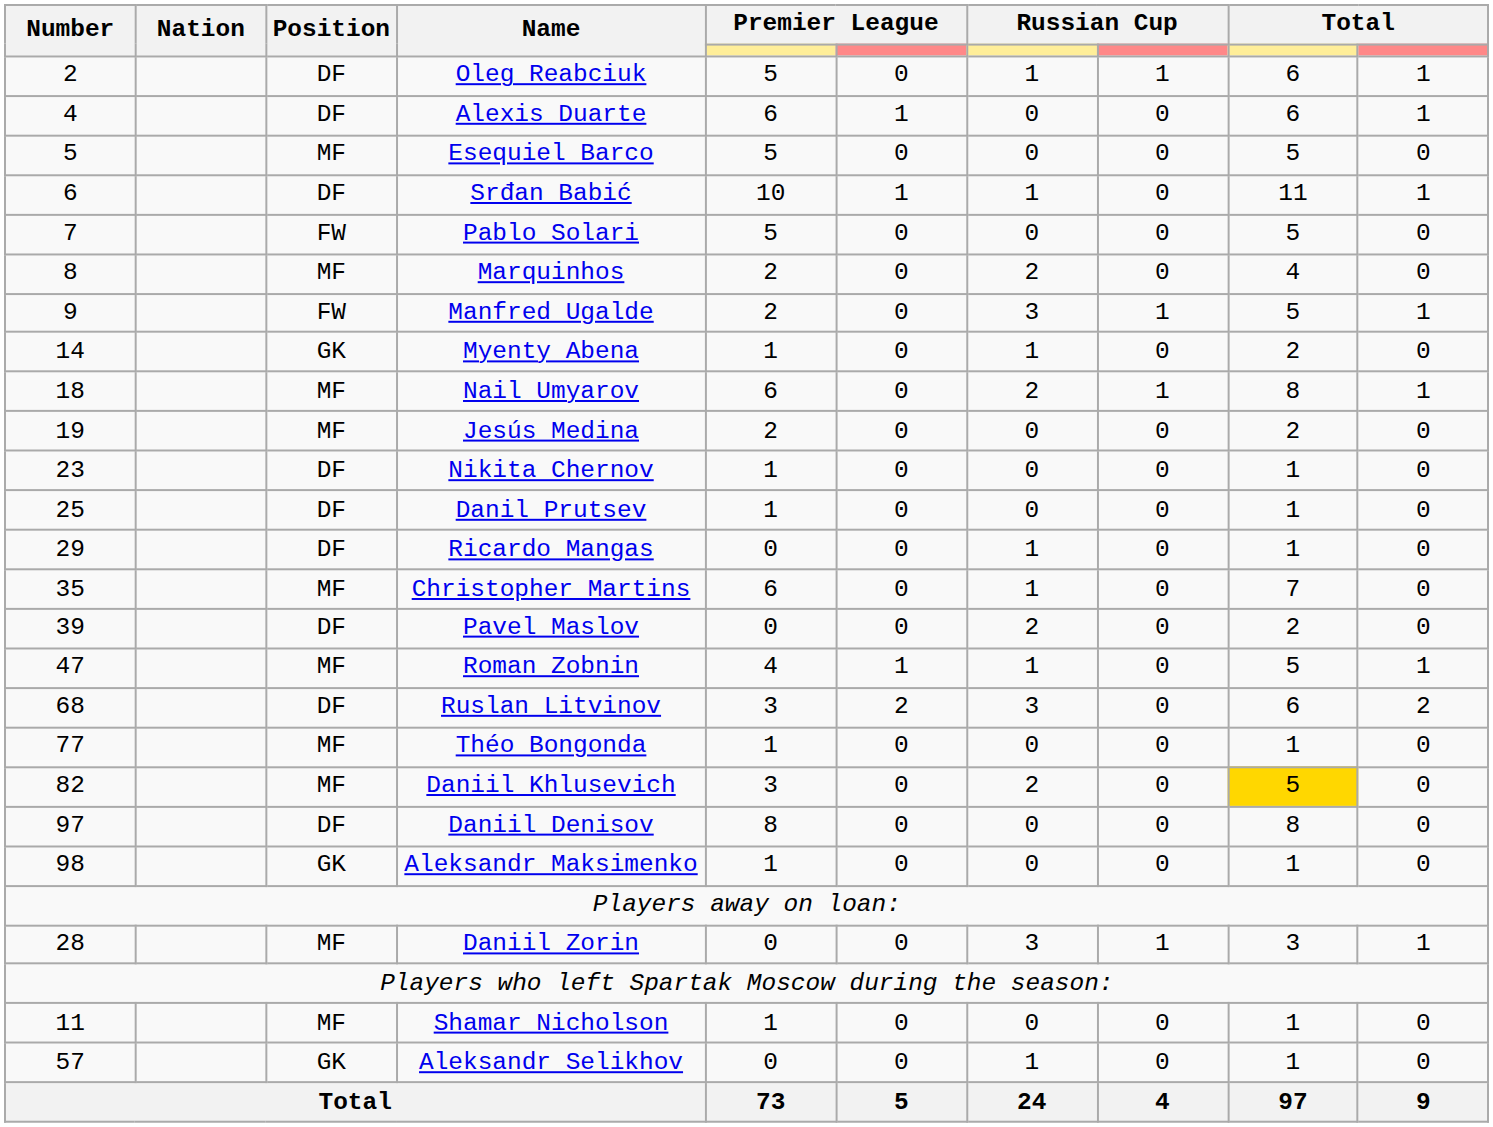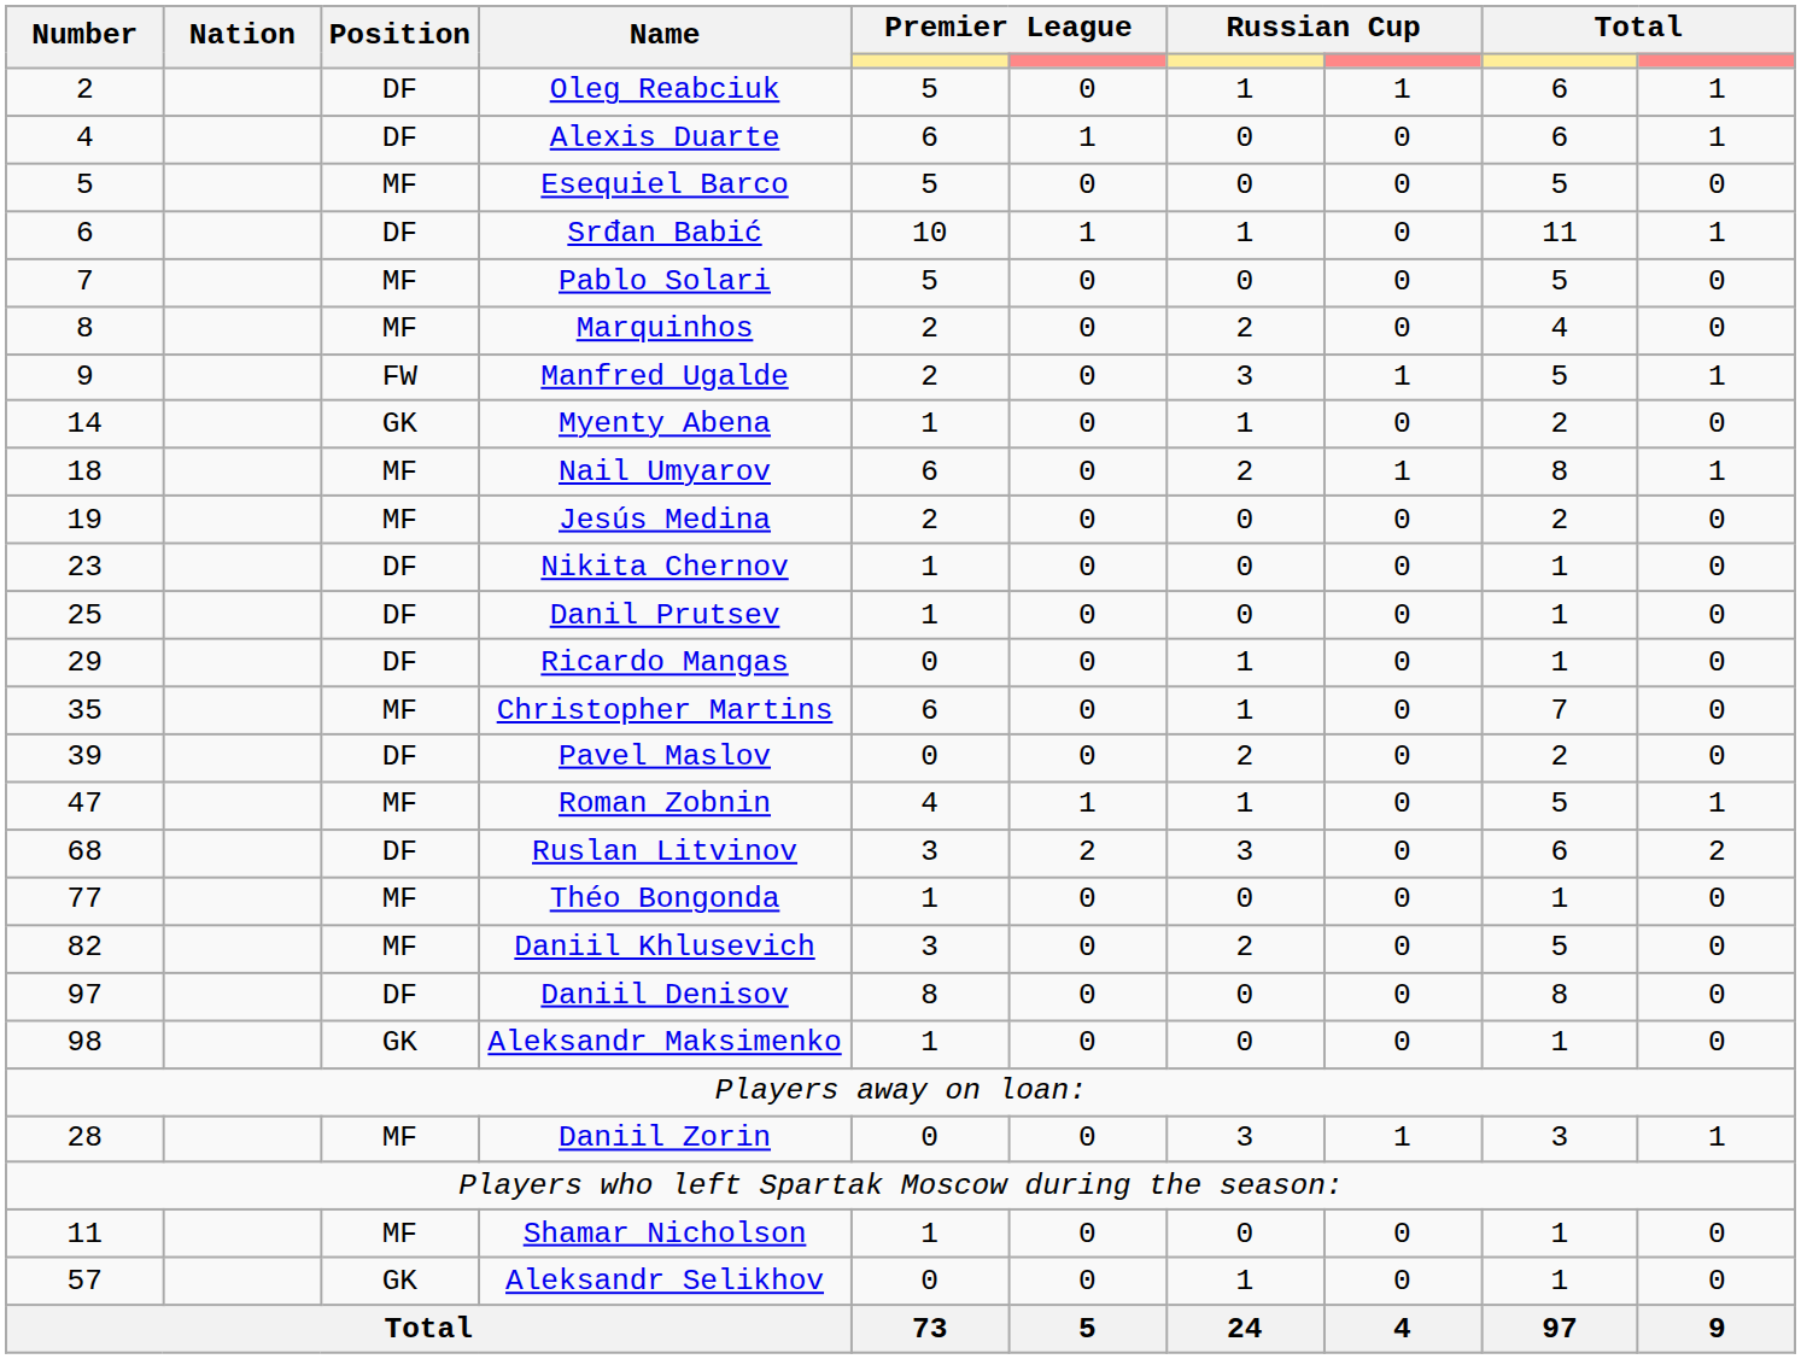Pablo Solari | Position: FW -> MF
Daniil Khlusevich | column 9: gold background -> no background
